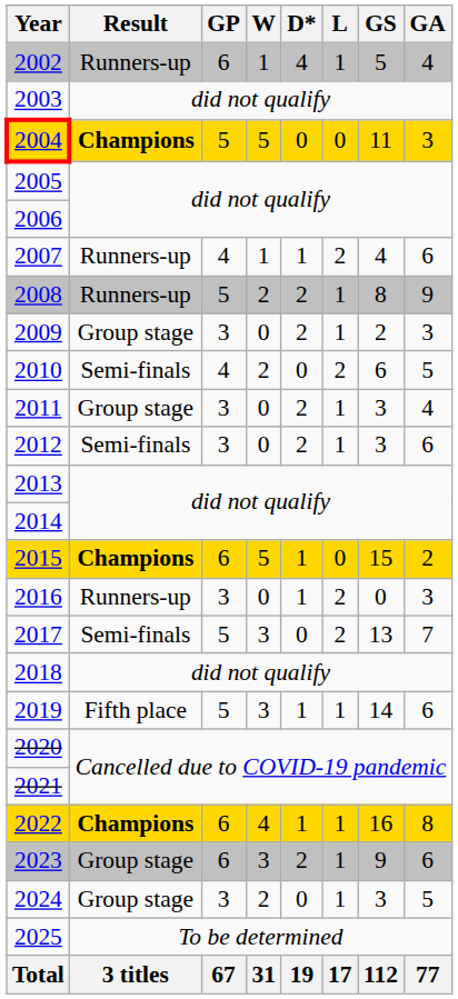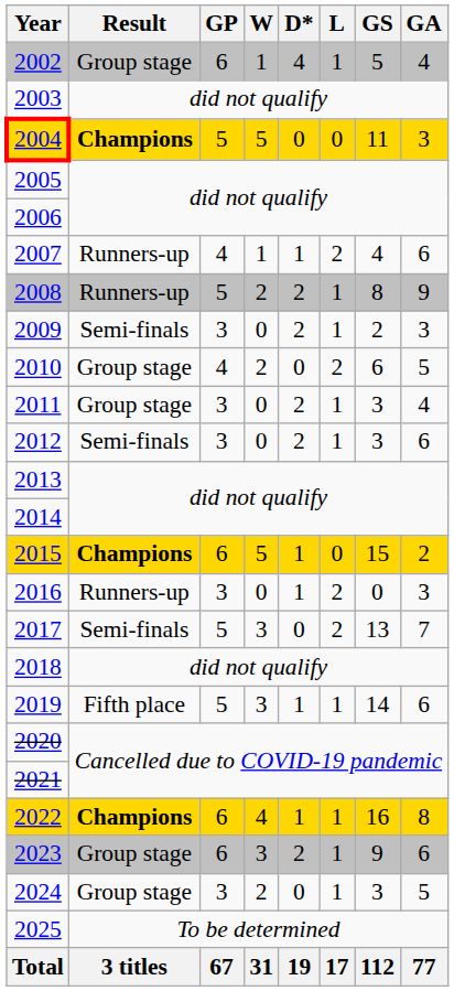2002 | Result: Runners-up -> Group stage
2009 | Result: Group stage -> Semi-finals
2010 | Result: Semi-finals -> Group stage
